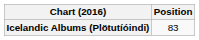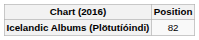Icelandic Albums (Plötutíóindi) | Position: 83 -> 82
